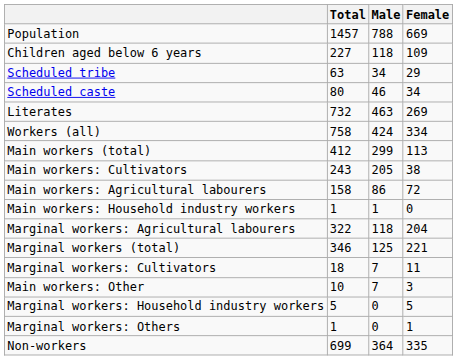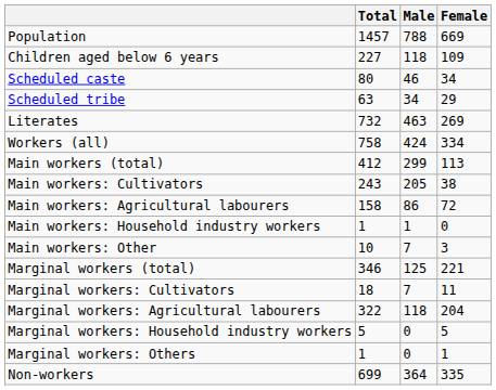rows swapped: Scheduled caste <-> Scheduled tribe
rows swapped: Main workers: Other <-> Marginal workers: Agricultural labourers
